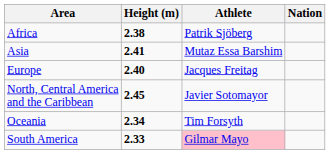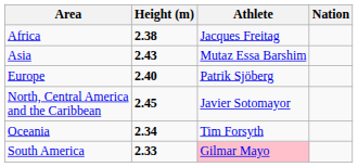Africa | Athlete: Patrik Sjöberg -> Jacques Freitag
Asia | Height (m): 2.41 -> 2.43
Europe | Athlete: Jacques Freitag -> Patrik Sjöberg
